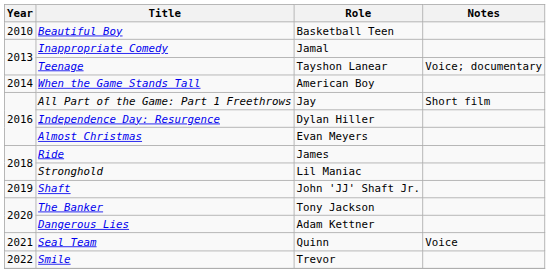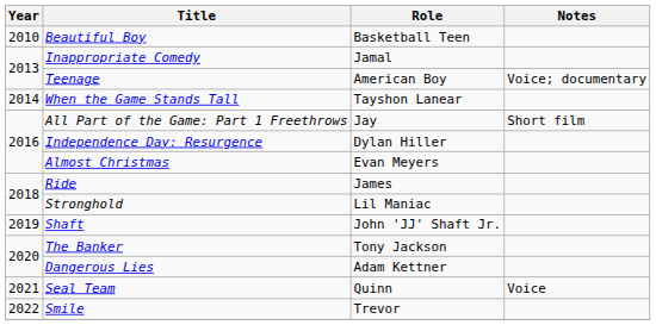Teenage | Role: Tayshon Lanear -> American Boy
When the Game Stands Tall | Role: American Boy -> Tayshon Lanear
